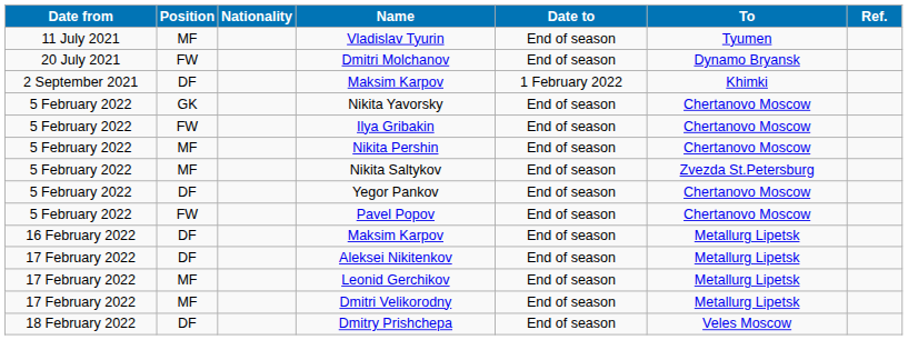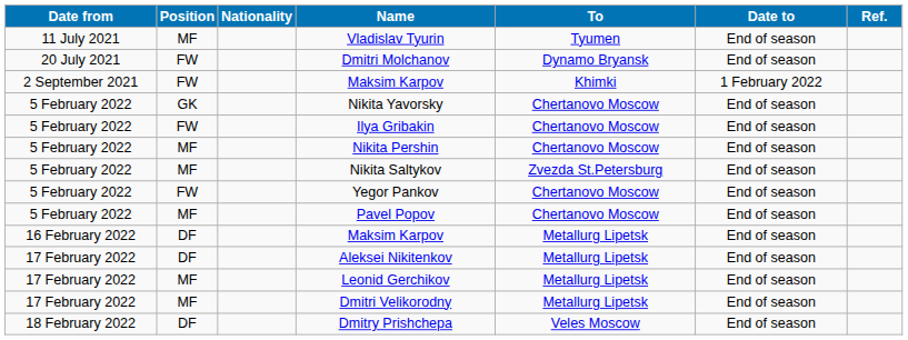columns swapped: To <-> Date to
2 September 2021 / Maksim Karpov | Position: DF -> FW
Yegor Pankov | Position: DF -> FW
Pavel Popov | Position: FW -> MF
